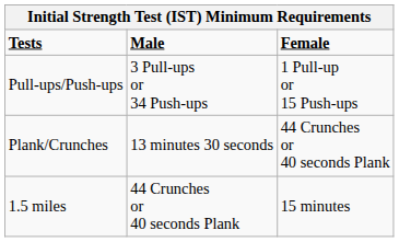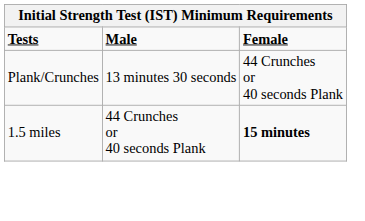- row: Pull-ups/Push-ups | 3 Pull-ups or 34 Push-ups | 1 Pull-up or 15 Push-ups
1.5 miles | Female: normal -> bold
